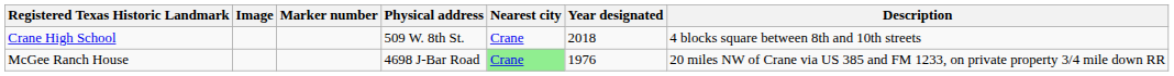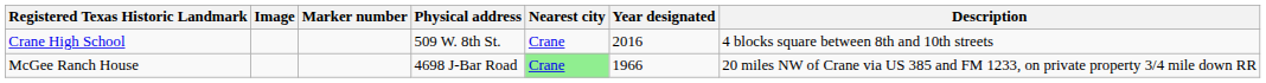Crane High School | Year designated: 2018 -> 2016
McGee Ranch House | Year designated: 1976 -> 1966
